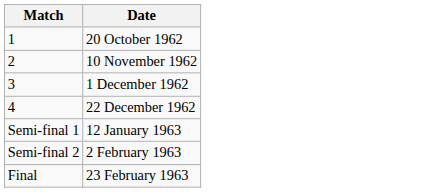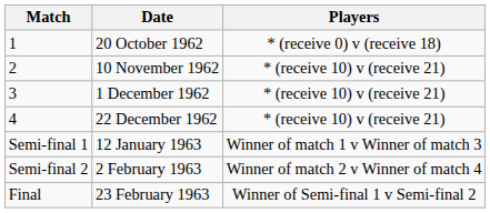+ column: Players | * (receive 0) v (receive 18) | * (receive 10) v (receive 21) | * (receive 10) v (receive 21) | * (receive 10) v (receive 21) | Winner of match 1 v Winner of match 3 | Winner of match 2 v Winner of match 4 | Winner of Semi-final 1 v Semi-final 2
